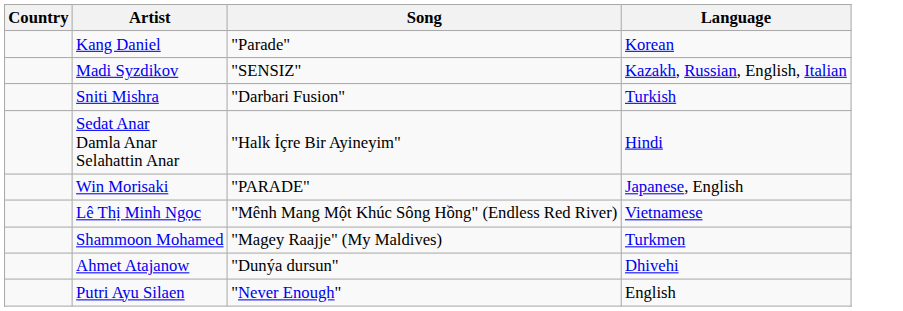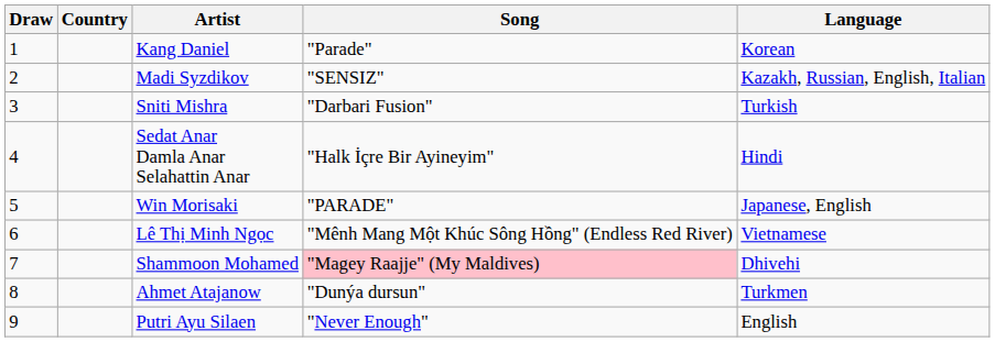+ column: Draw | 1 | 2 | 3 | 4 | 5 | 6 | 7 | 8 | 9
Shammoon Mohamed | Song: no background -> pink background
Shammoon Mohamed | Language: Turkmen -> Dhivehi
Ahmet Atajanow | Language: Dhivehi -> Turkmen
